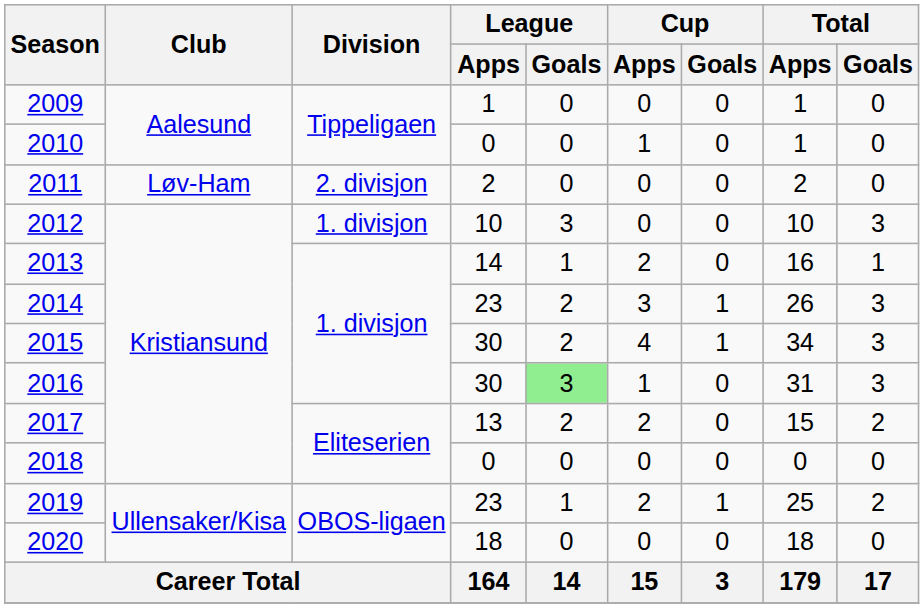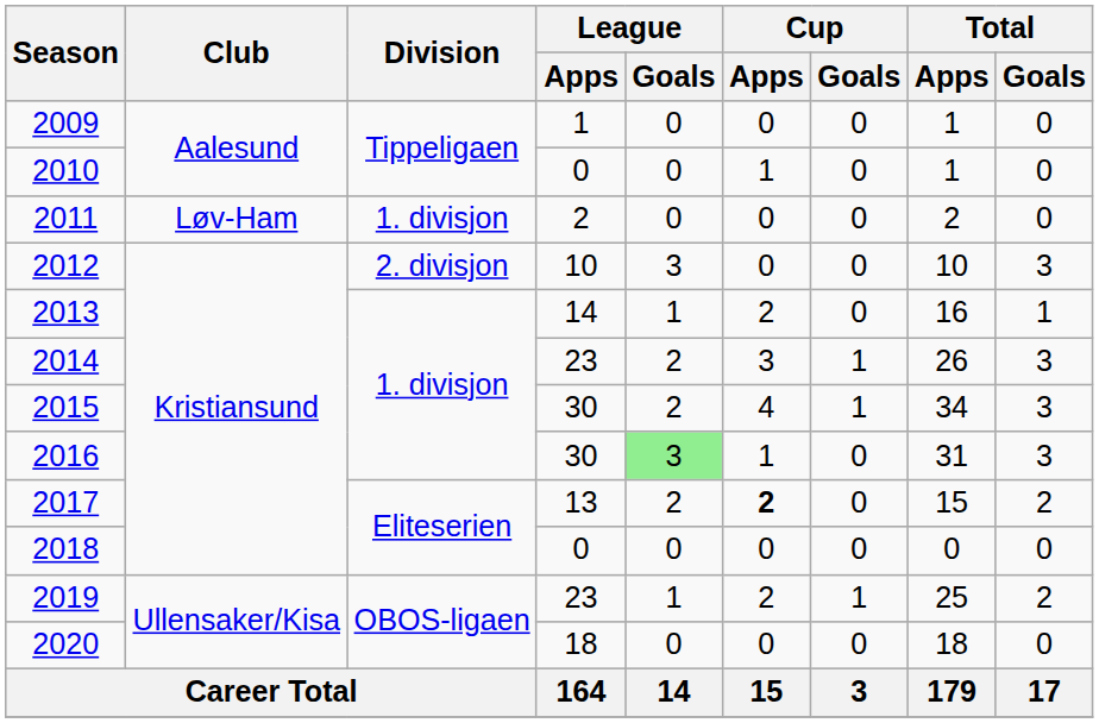2011 | Division: 2. divisjon -> 1. divisjon
2012 | Division: 1. divisjon -> 2. divisjon
2017 | Cup / Apps: normal -> bold
